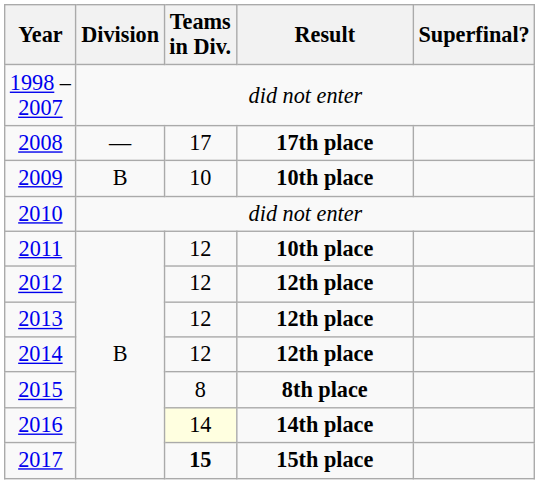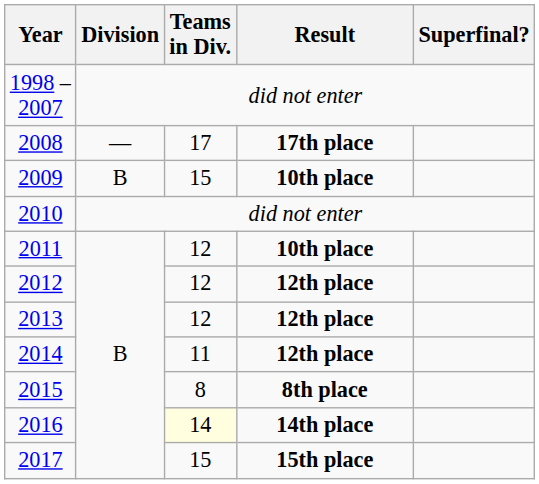2009 | Teams in Div.: 10 -> 15
2014 | Teams in Div.: 12 -> 11
2017 | Teams in Div.: bold -> normal
